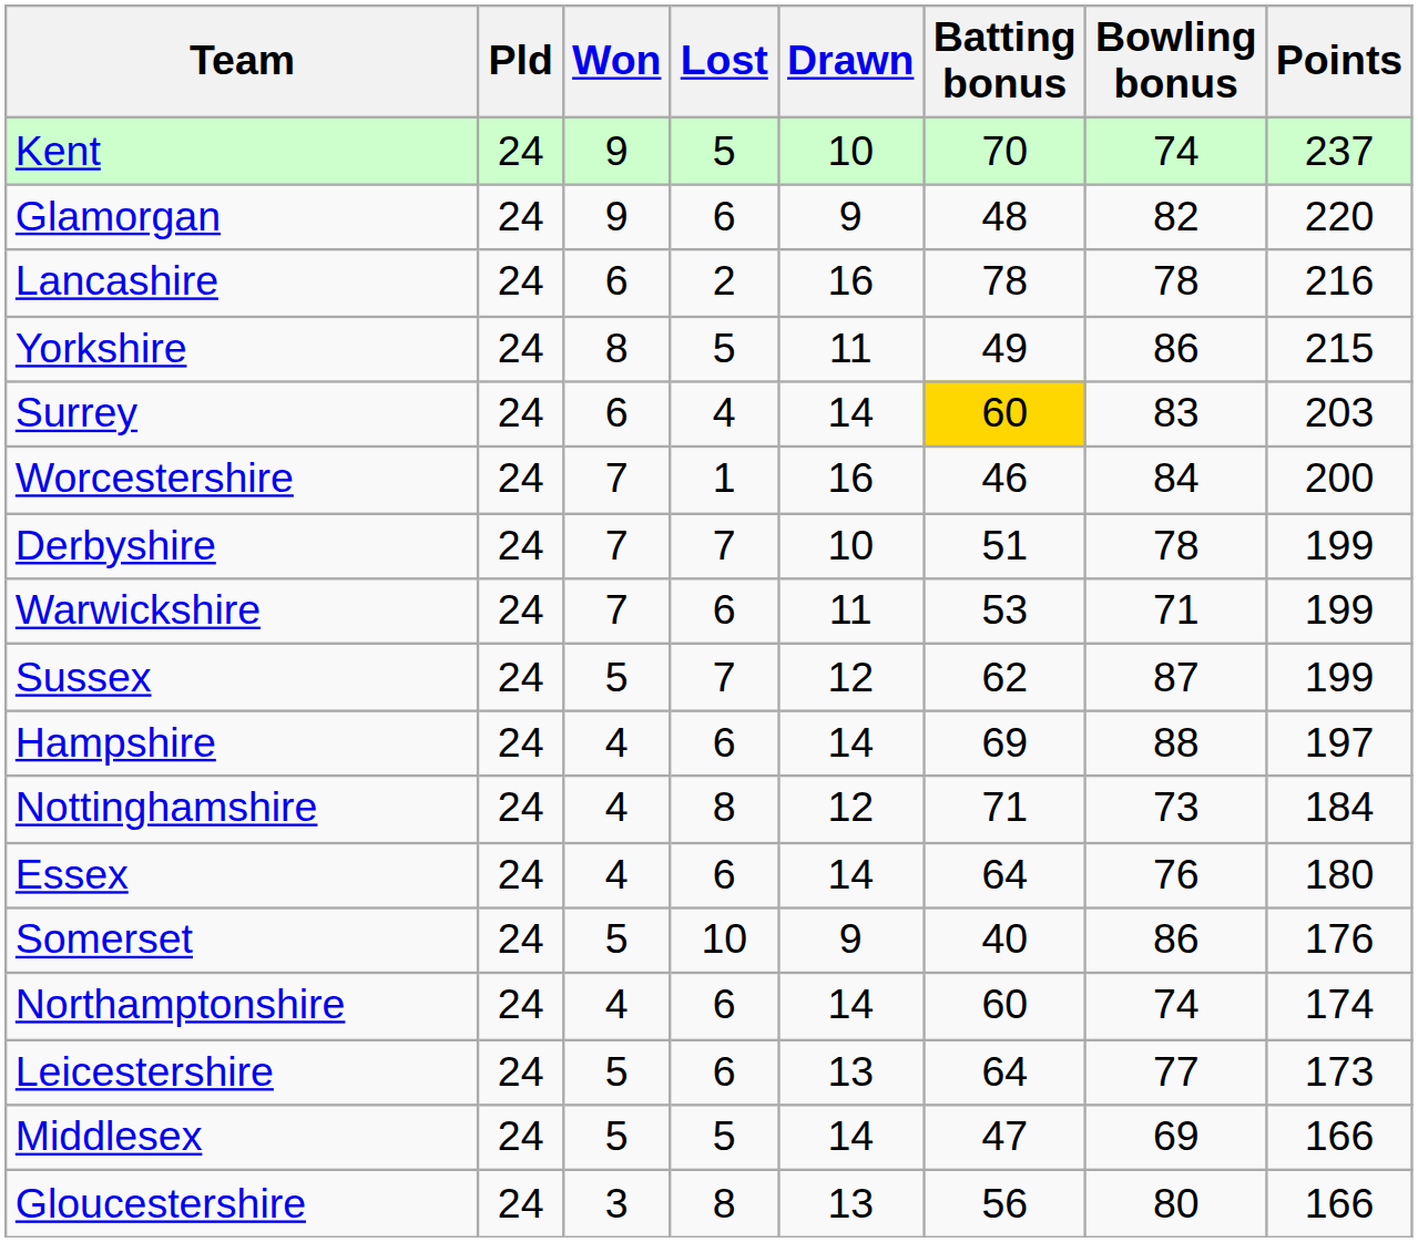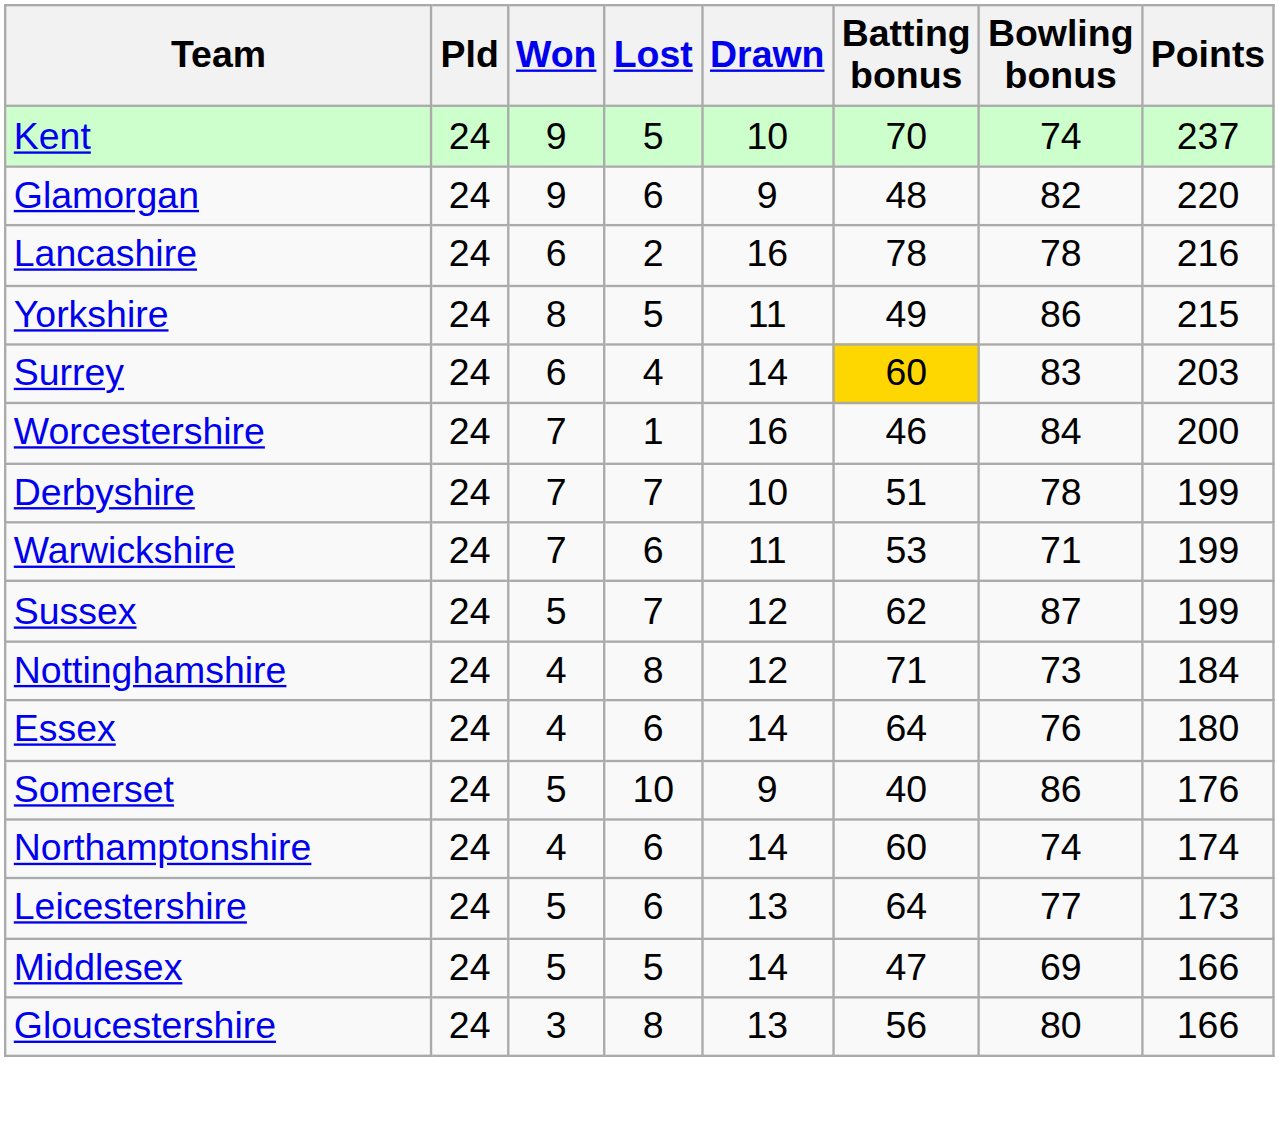- row: Hampshire | 24 | 4 | 6 | 14 | 69 | 88 | 197
